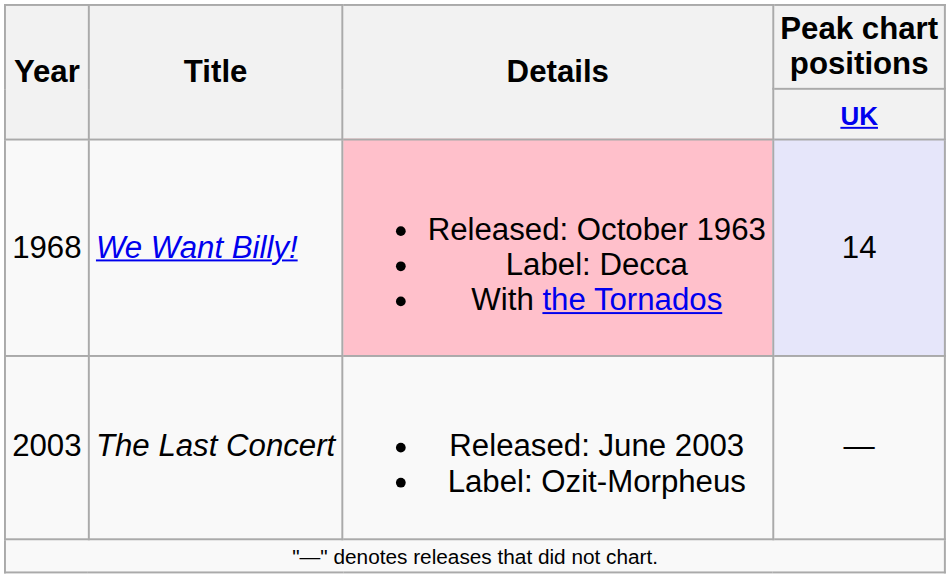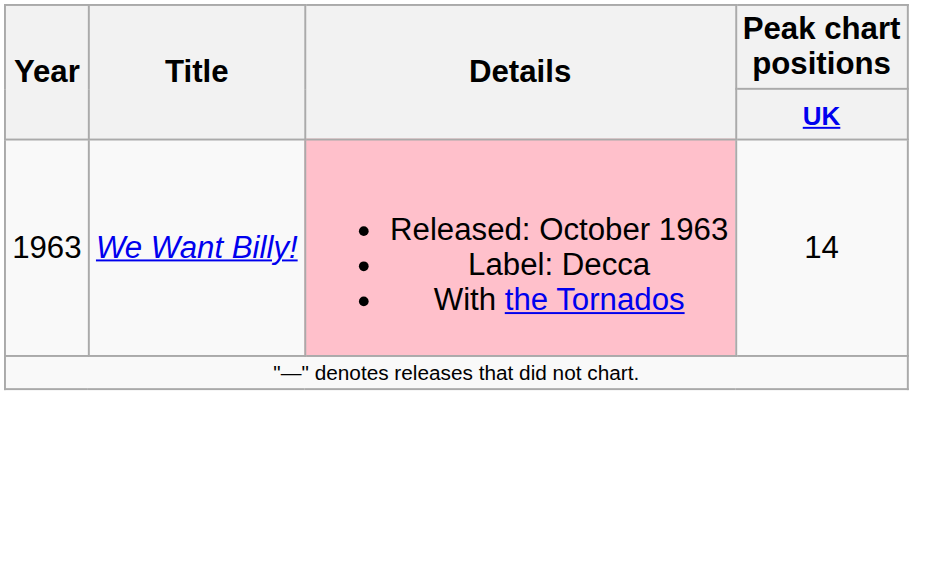We Want Billy! | Year: 1968 -> 1963
We Want Billy! | Peak chart positions / UK: lavender background -> no background
- row: 2003 | The Last Concert | Released: June 2003 Label: Ozit-Morpheus | —
